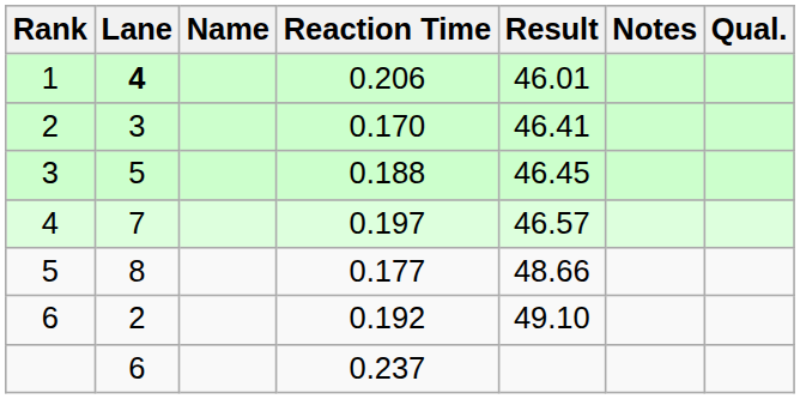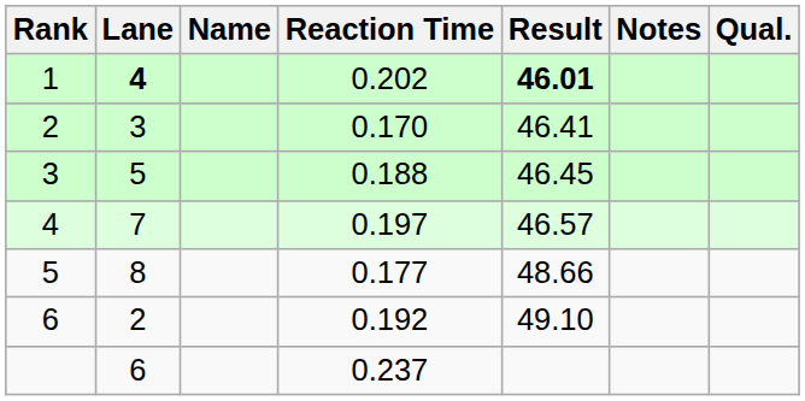1 | Reaction Time: 0.206 -> 0.202
1 | Result: normal -> bold
